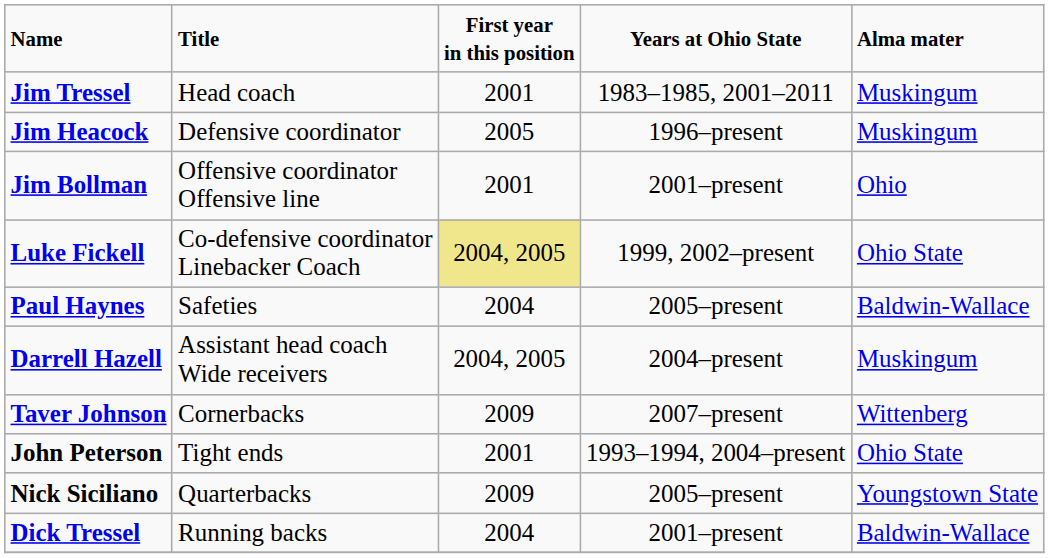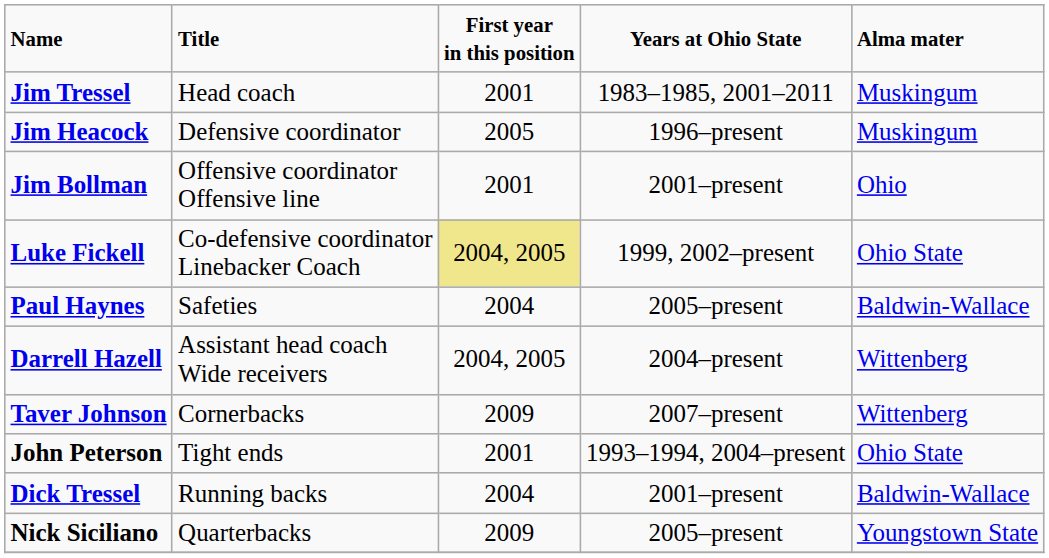Darrell Hazell | Alma mater: Muskingum -> Wittenberg
rows swapped: Nick Siciliano <-> Dick Tressel
